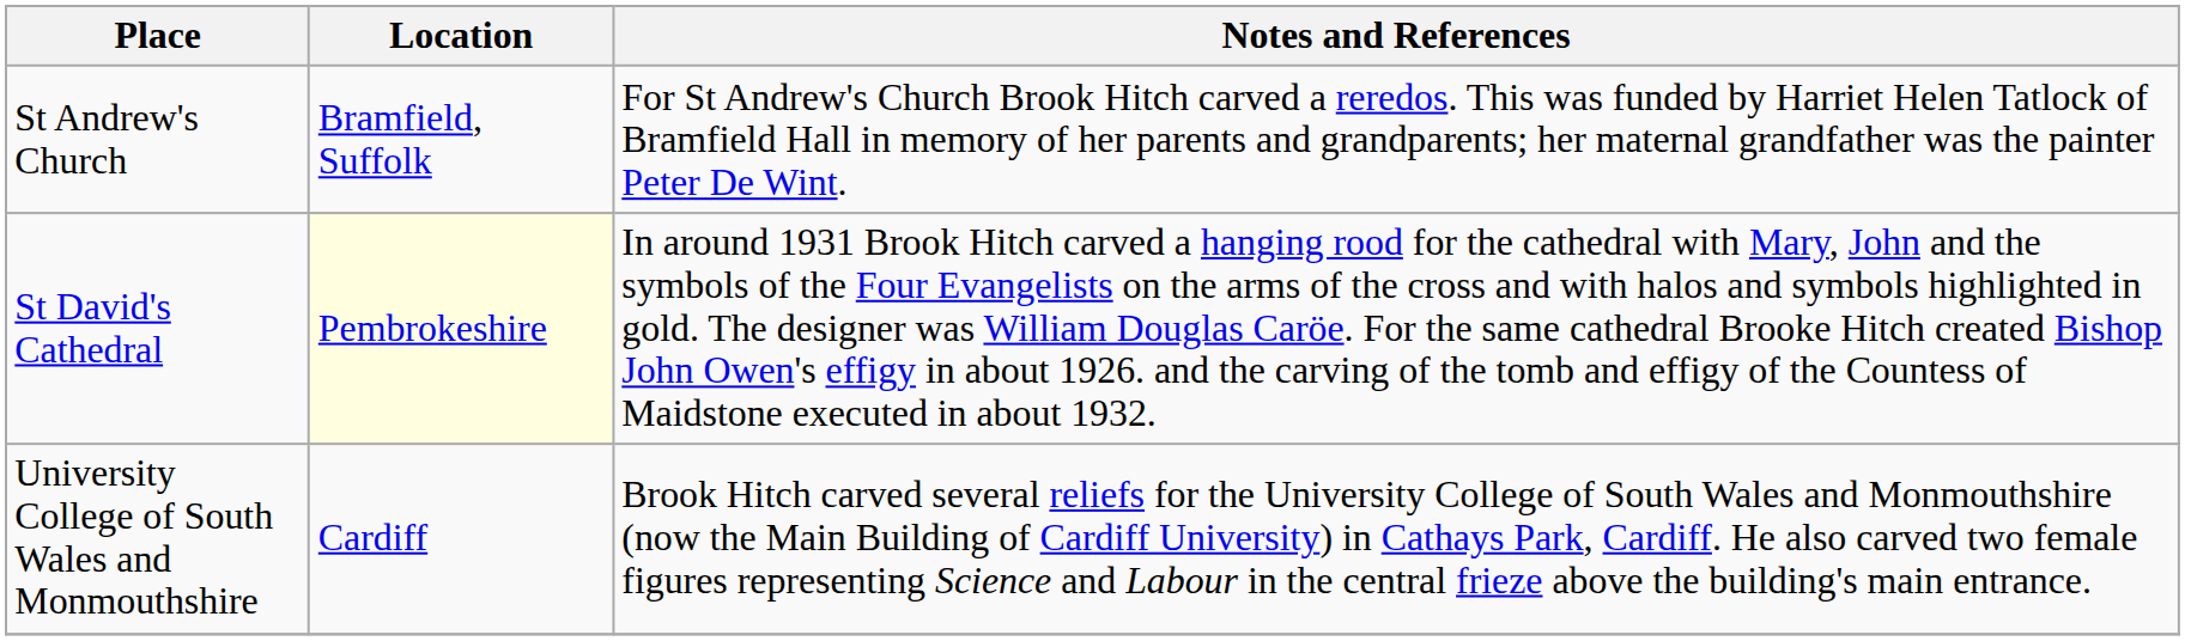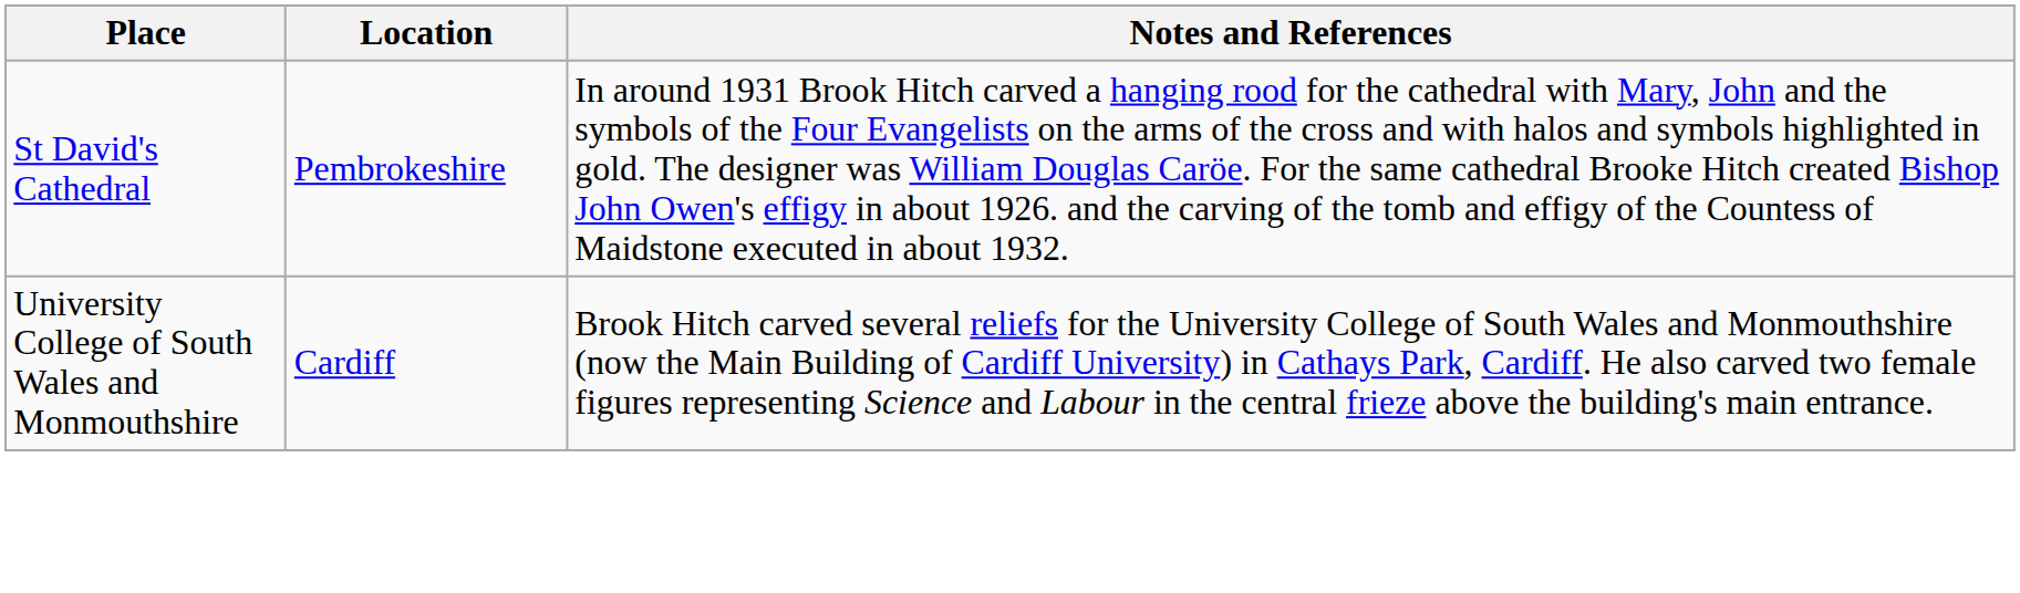- row: St Andrew's Church | Bramfield, Suffolk | For St Andrew's Church Brook Hitch carved a reredos. This was funded by Harriet Helen Tatlock of Bramfield Hall in memory of her parents and grandparents; her maternal grandfather was the painter Peter De Wint.
St David's Cathedral | Location: lightyellow background -> no background
